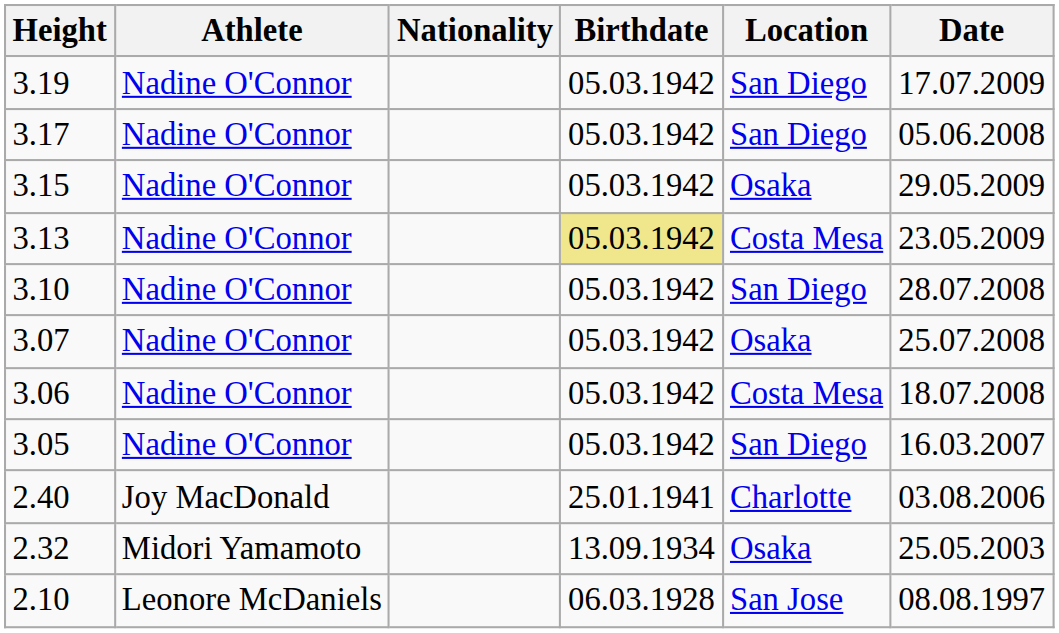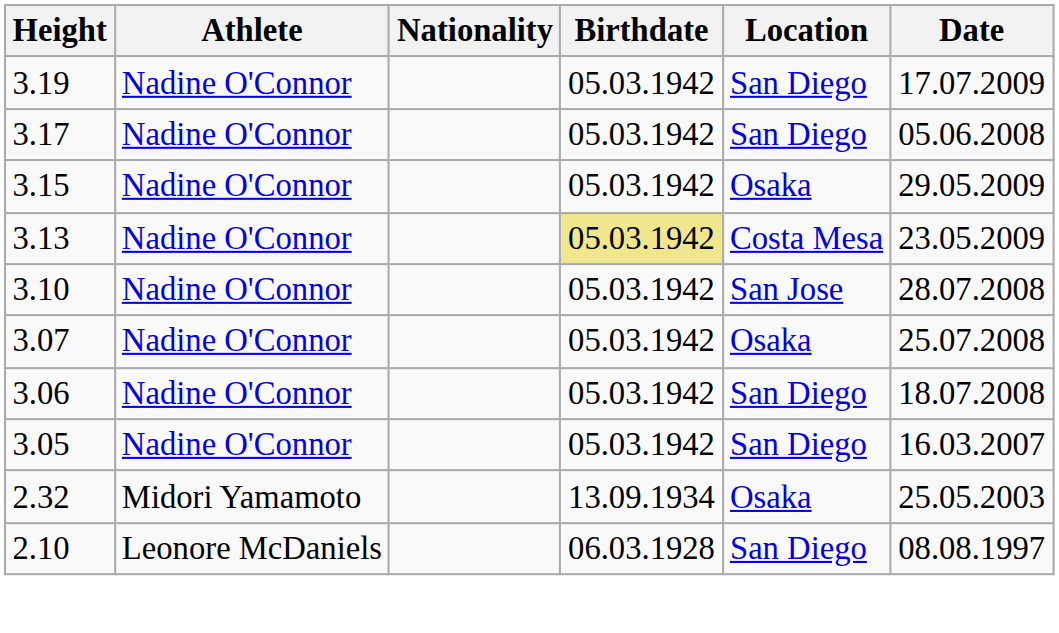3.10 | Location: San Diego -> San Jose
3.06 | Location: Costa Mesa -> San Diego
- row: 2.40 | Joy MacDonald | 25.01.1941 | Charlotte | 03.08.2006
2.10 | Location: San Jose -> San Diego
